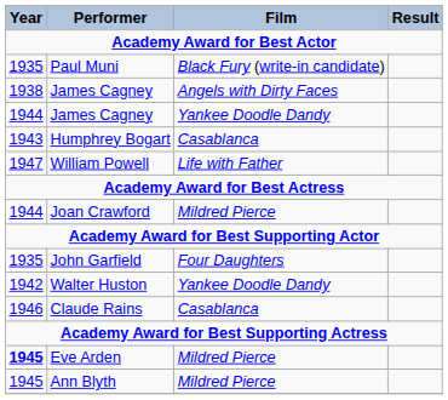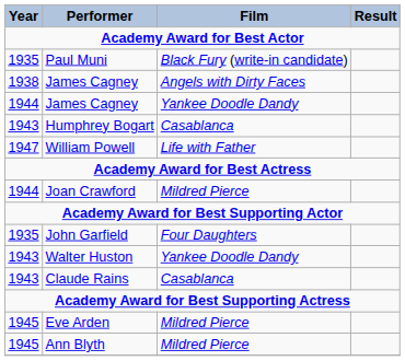Walter Huston | Year: 1942 -> 1943
Claude Rains | Year: 1946 -> 1943
Eve Arden | Year: bold -> normal
